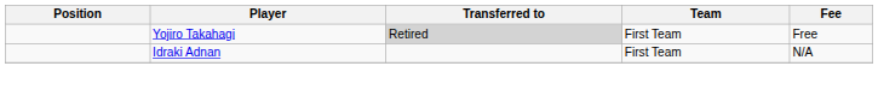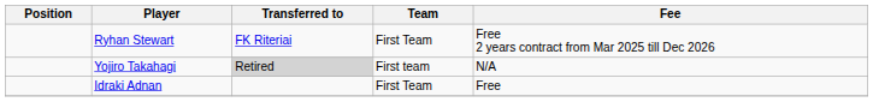+ row: Ryhan Stewart | FK Riteriai | First Team | Free 2 years contract from Mar 2025 till Dec 2026
Yojiro Takahagi | Team: First Team -> First team
Yojiro Takahagi | Fee: Free -> N/A
Idraki Adnan | Fee: N/A -> Free
